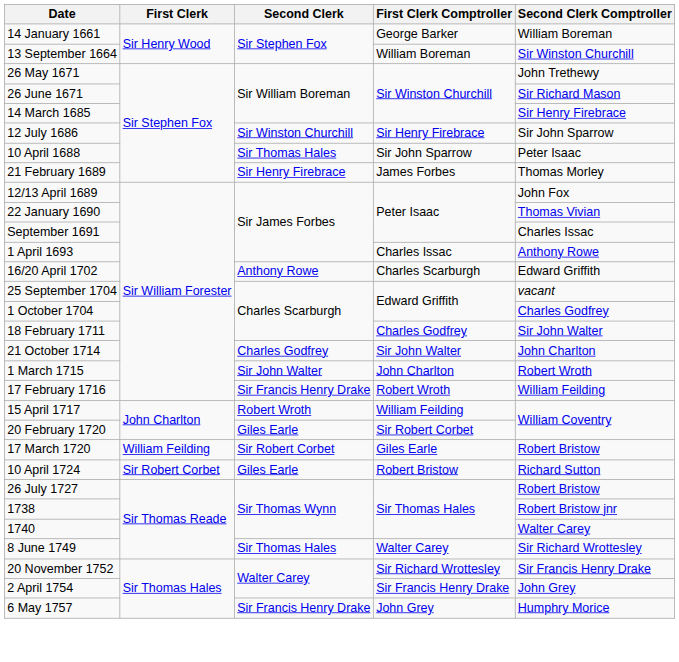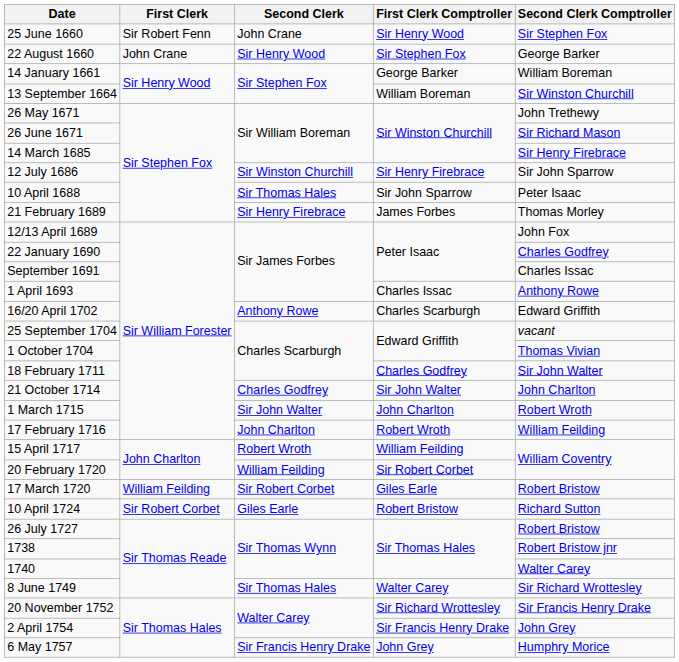+ row: 25 June 1660 | Sir Robert Fenn | John Crane | Sir Henry Wood | Sir Stephen Fox
+ row: 22 August 1660 | John Crane | Sir Henry Wood | Sir Stephen Fox | George Barker
22 January 1690 | Second Clerk Comptroller: Thomas Vivian -> Charles Godfrey
1 October 1704 | Second Clerk Comptroller: Charles Godfrey -> Thomas Vivian
17 February 1716 | Second Clerk: Sir Francis Henry Drake -> John Charlton
20 February 1720 | Second Clerk: Giles Earle -> William Feilding
